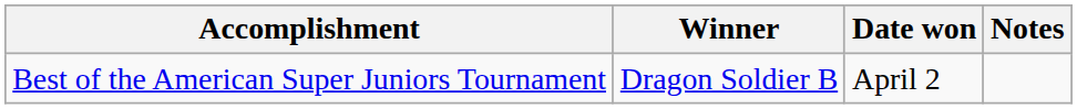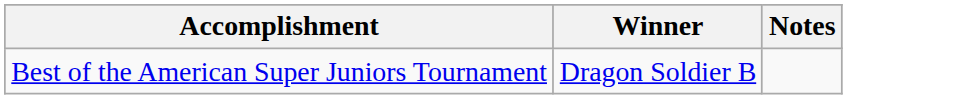- column: Date won | April 2
